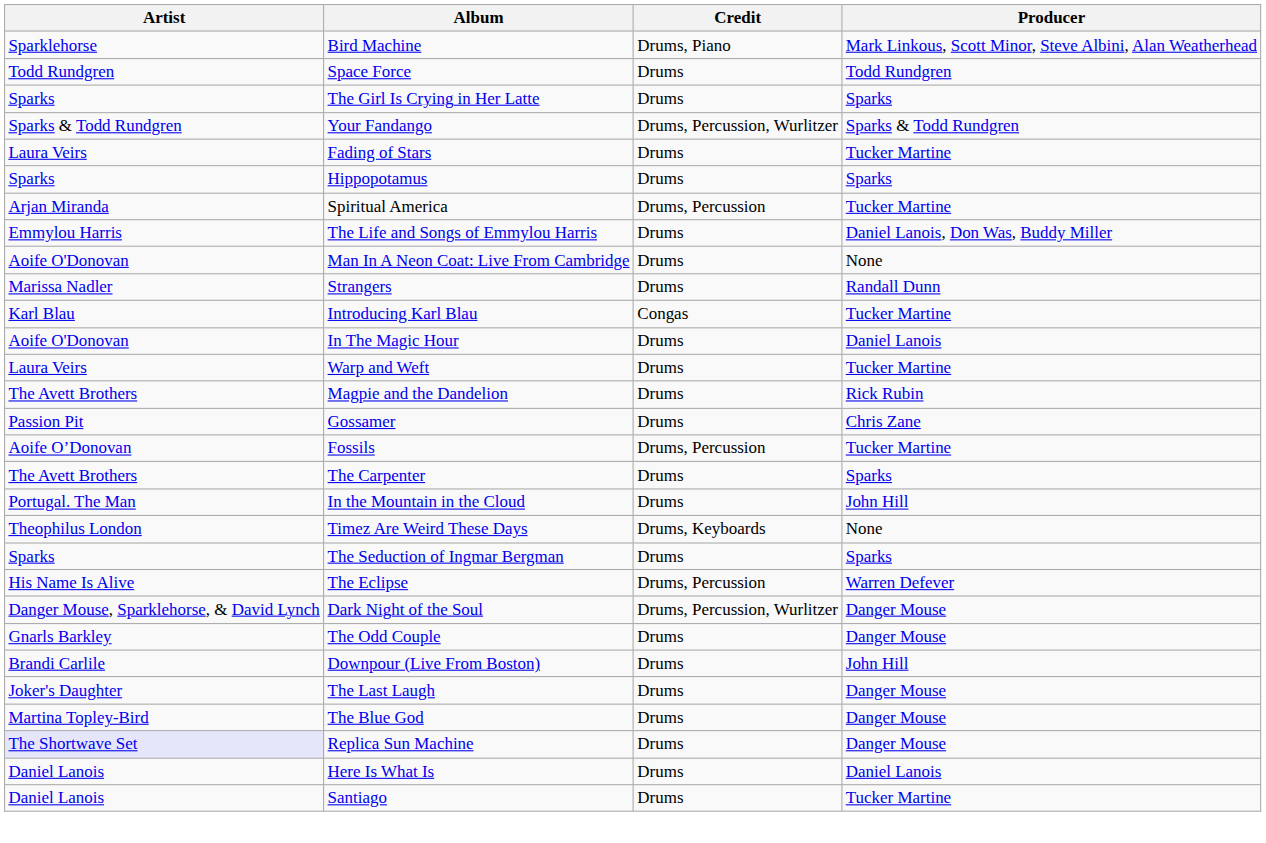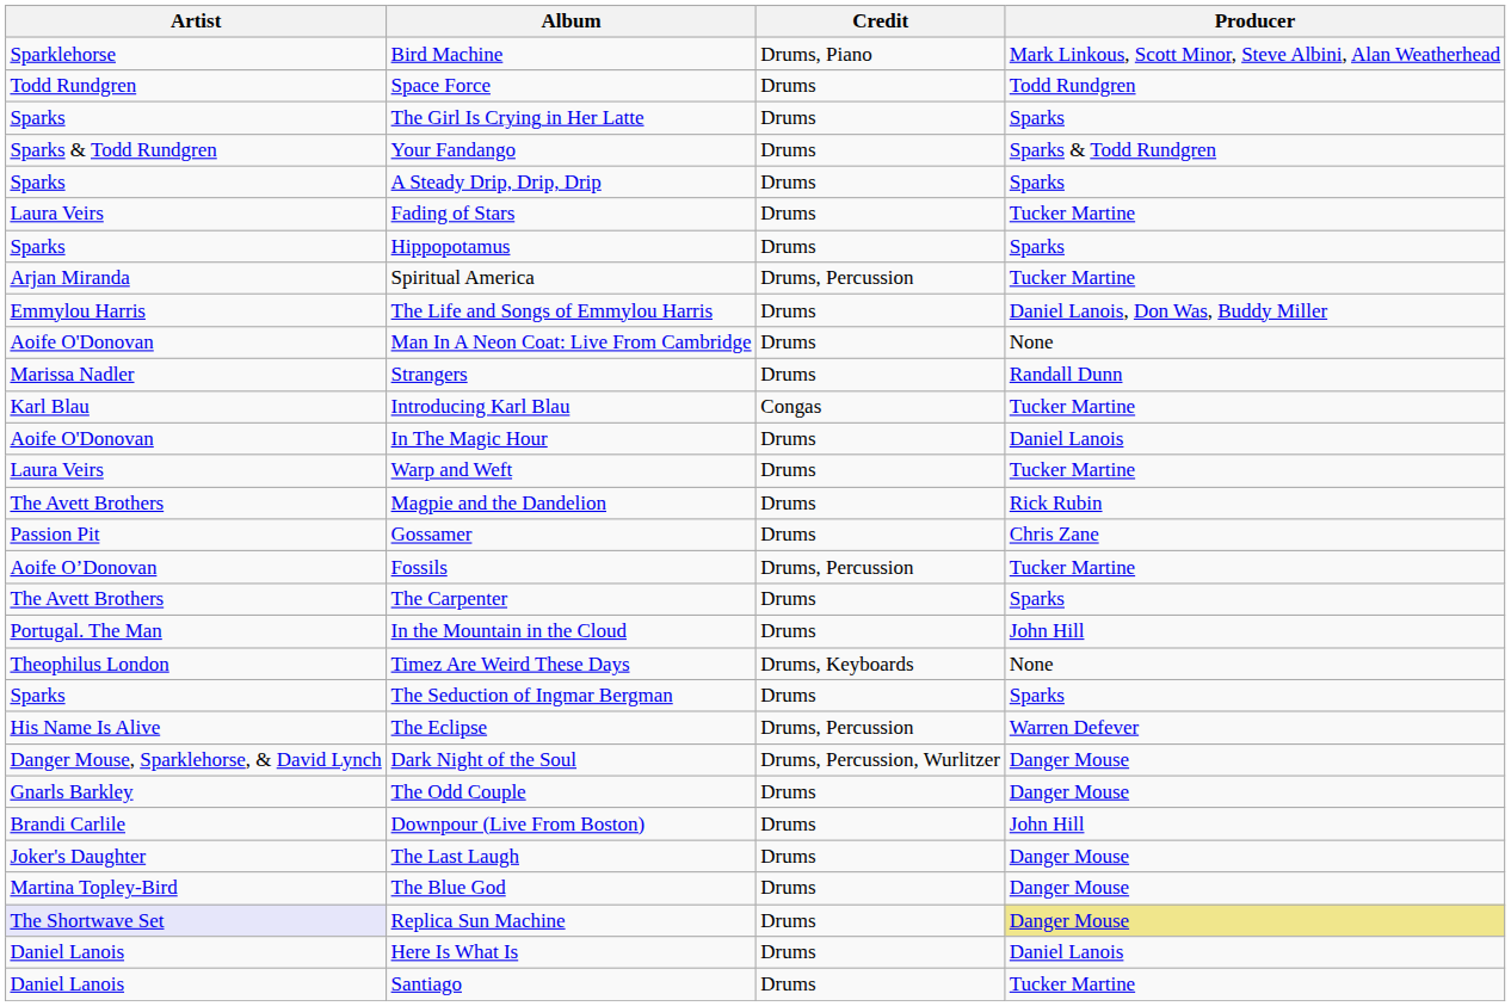Your Fandango | Credit: Drums, Percussion, Wurlitzer -> Drums
+ row: Sparks | A Steady Drip, Drip, Drip | Drums | Sparks
Replica Sun Machine | Producer: no background -> khaki background
